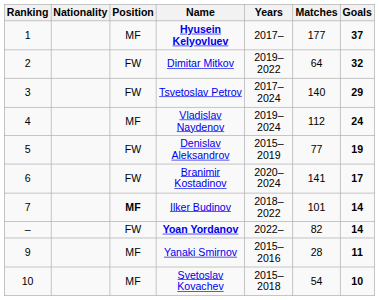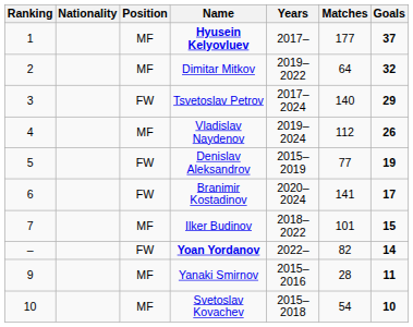Dimitar Mitkov | Position: FW -> MF
Vladislav Naydenov | Goals: 24 -> 26
Ilker Budinov | Position: bold -> normal
Ilker Budinov | Goals: 14 -> 15
